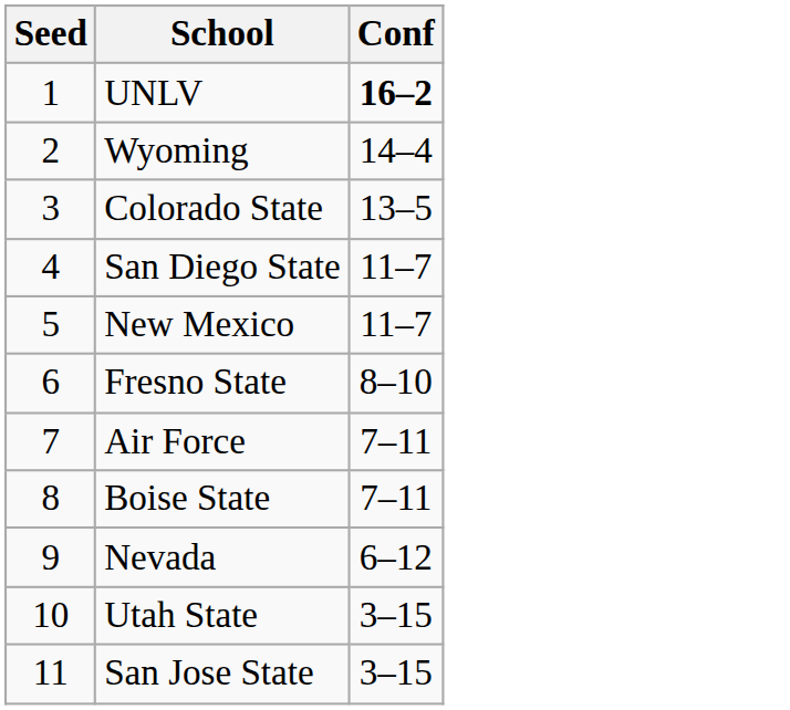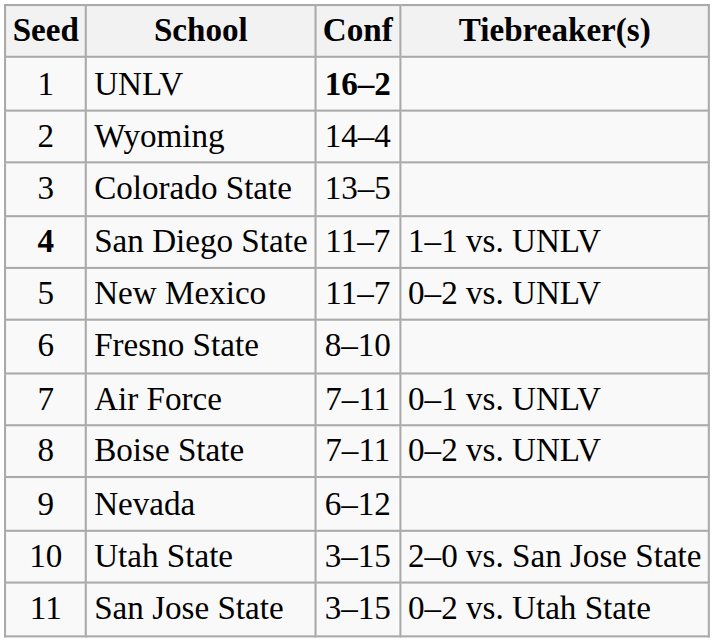+ column: Tiebreaker(s) | 1–1 vs. UNLV | 0–2 vs. UNLV | 0–1 vs. UNLV | 0–2 vs. UNLV | 2–0 vs. San Jose State | 0–2 vs. Utah State
San Diego State | Seed: normal -> bold
